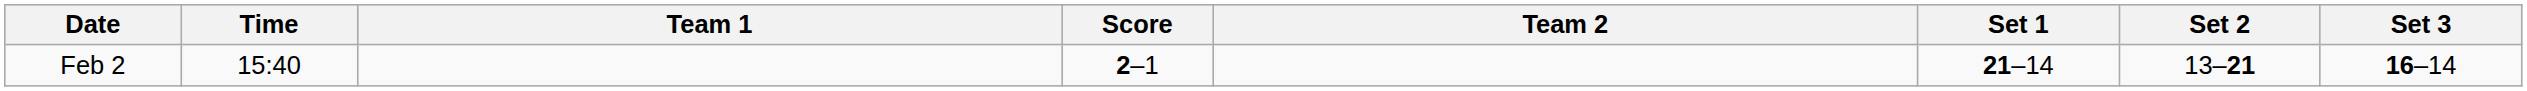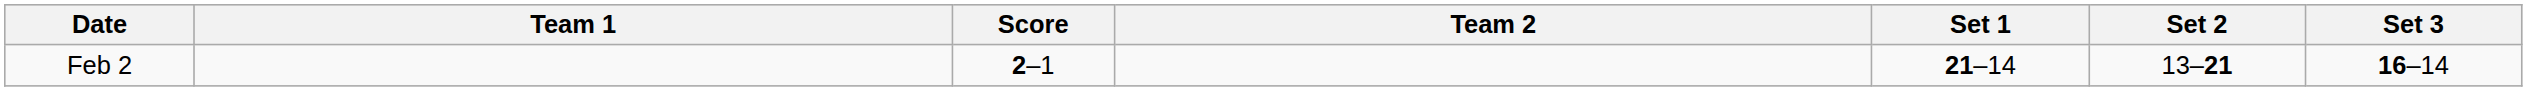- column: Time | 15:40
